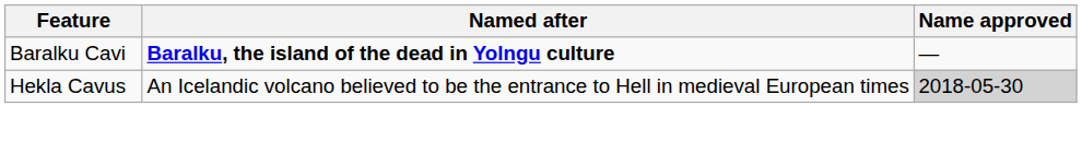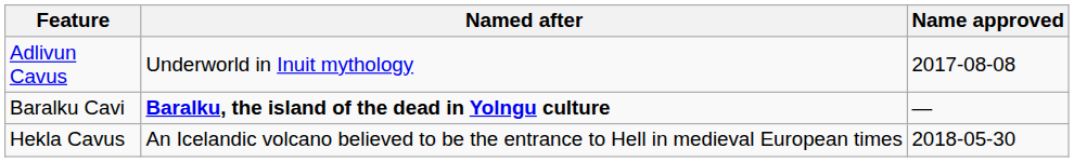+ row: Adlivun Cavus | Underworld in Inuit mythology | 2017-08-08
Hekla Cavus | Name approved: lightgrey background -> no background
